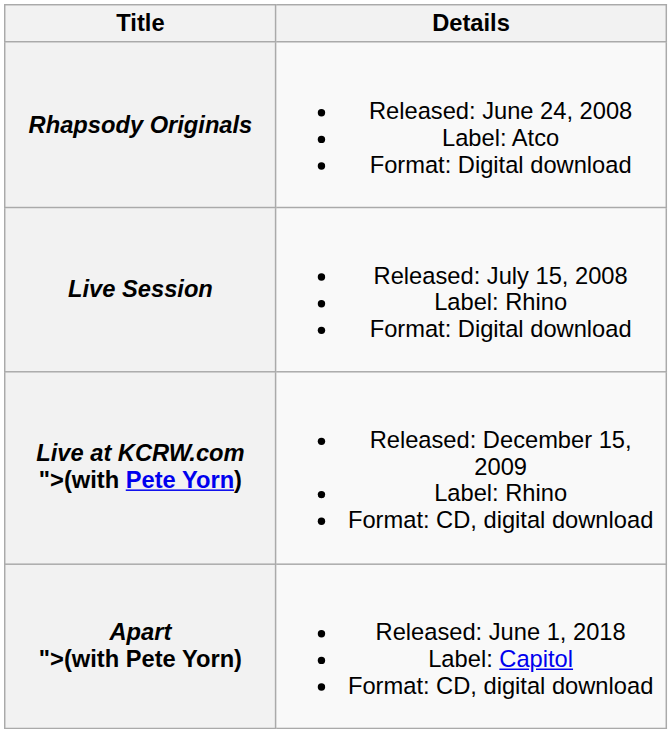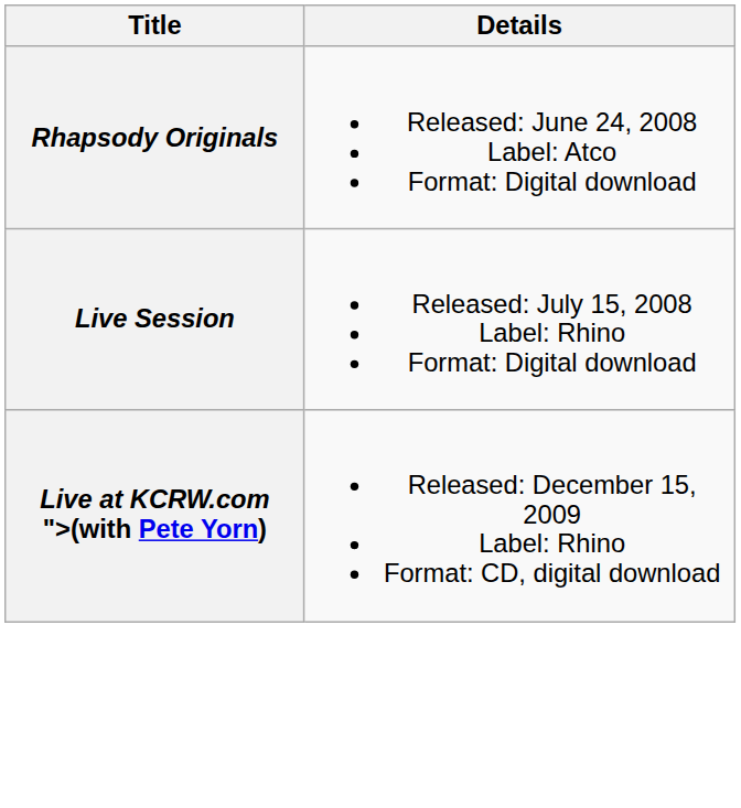- row: Apart ">(with Pete Yorn) | Released: June 1, 2018 Label: Capitol Format: CD, digital download
